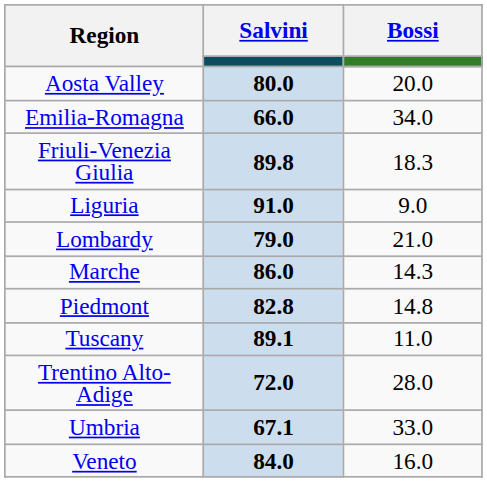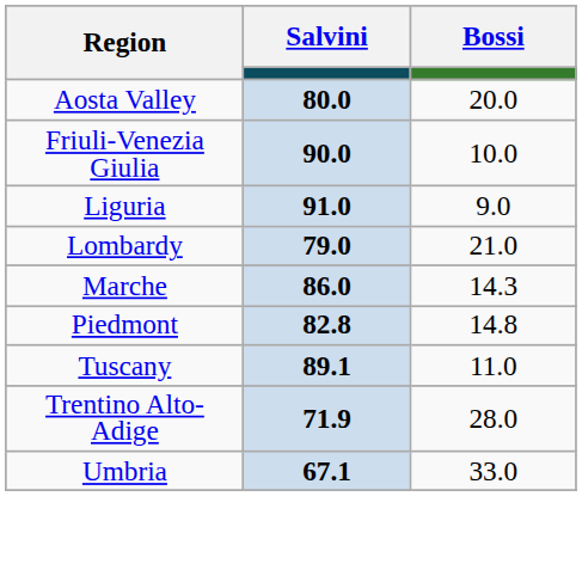- row: Emilia-Romagna | 66.0 | 34.0
Friuli-Venezia Giulia | Salvini: 89.8 -> 90.0
Friuli-Venezia Giulia | Bossi: 18.3 -> 10.0
Trentino Alto-Adige | Salvini: 72.0 -> 71.9
- row: Veneto | 84.0 | 16.0
